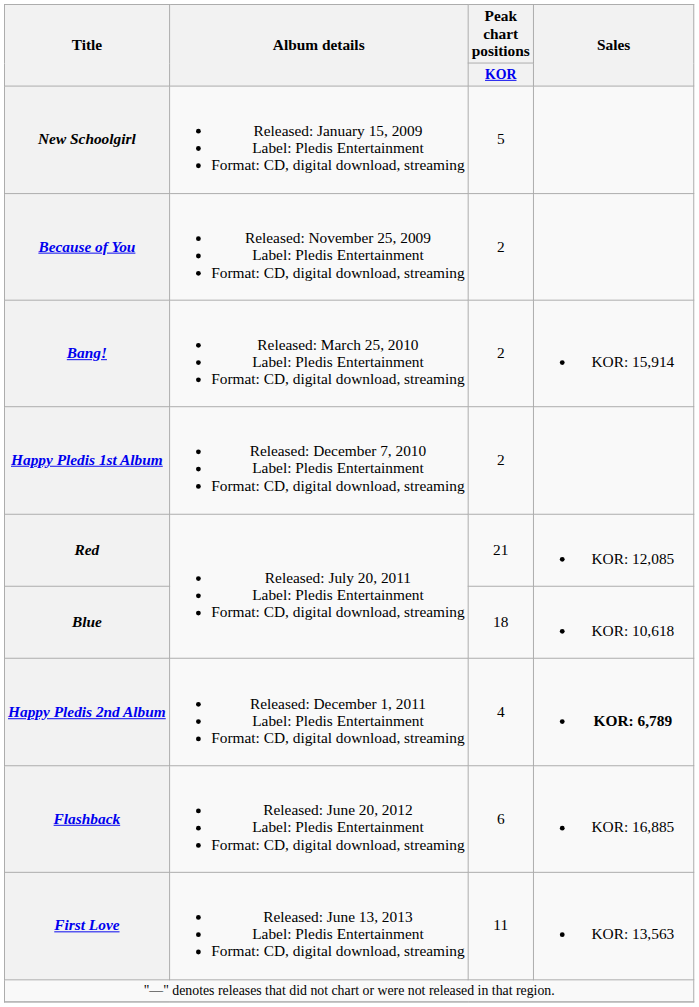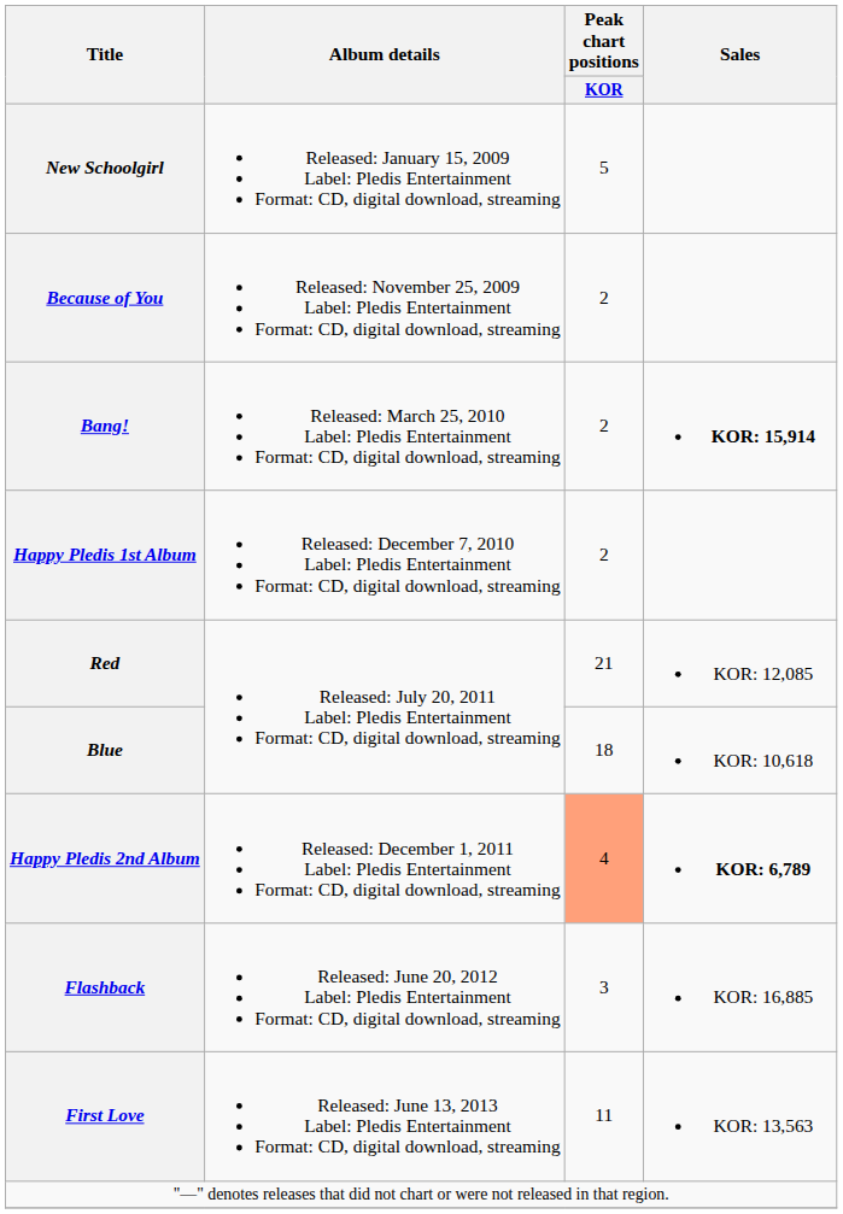Bang! | Sales: normal -> bold
Happy Pledis 2nd Album | Peak chart positions / KOR: no background -> lightsalmon background
Flashback | Peak chart positions / KOR: 6 -> 3
